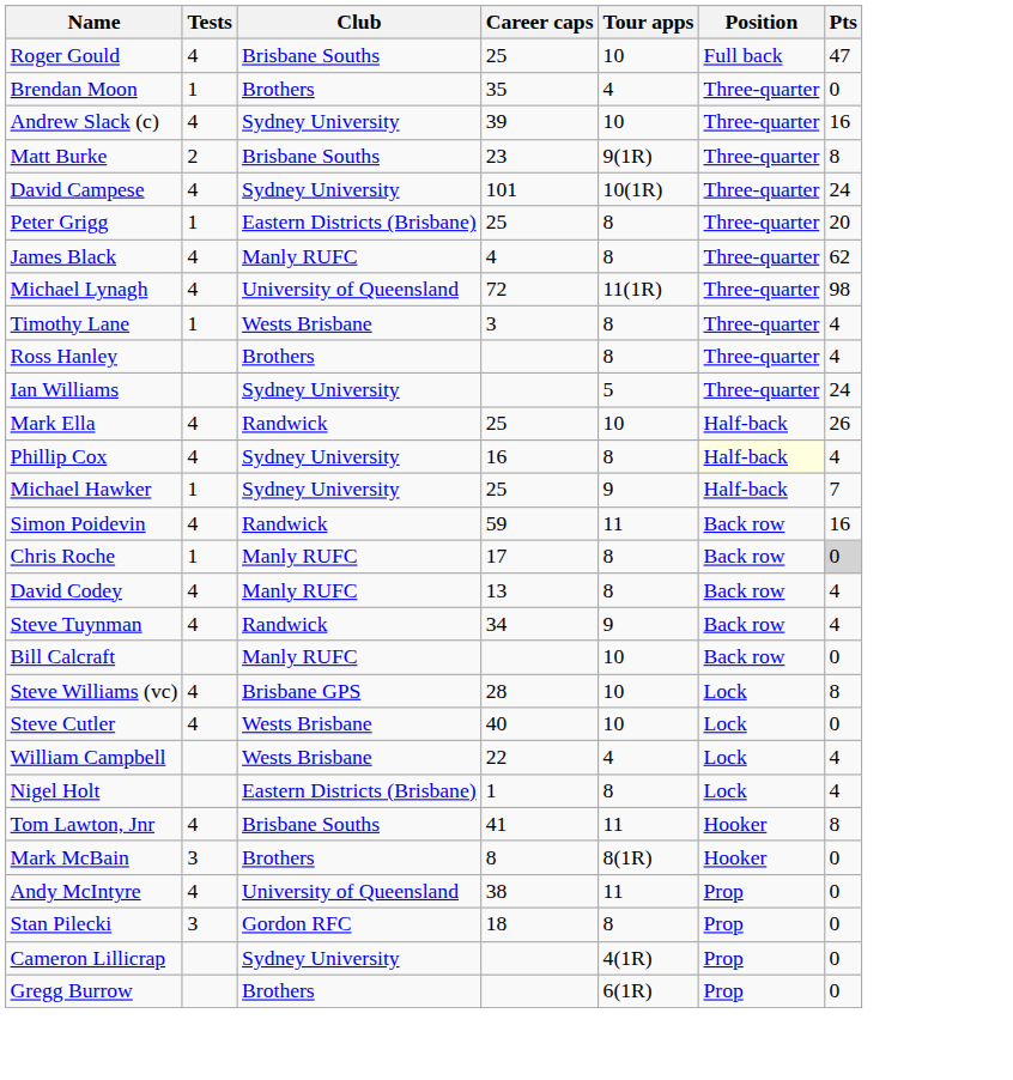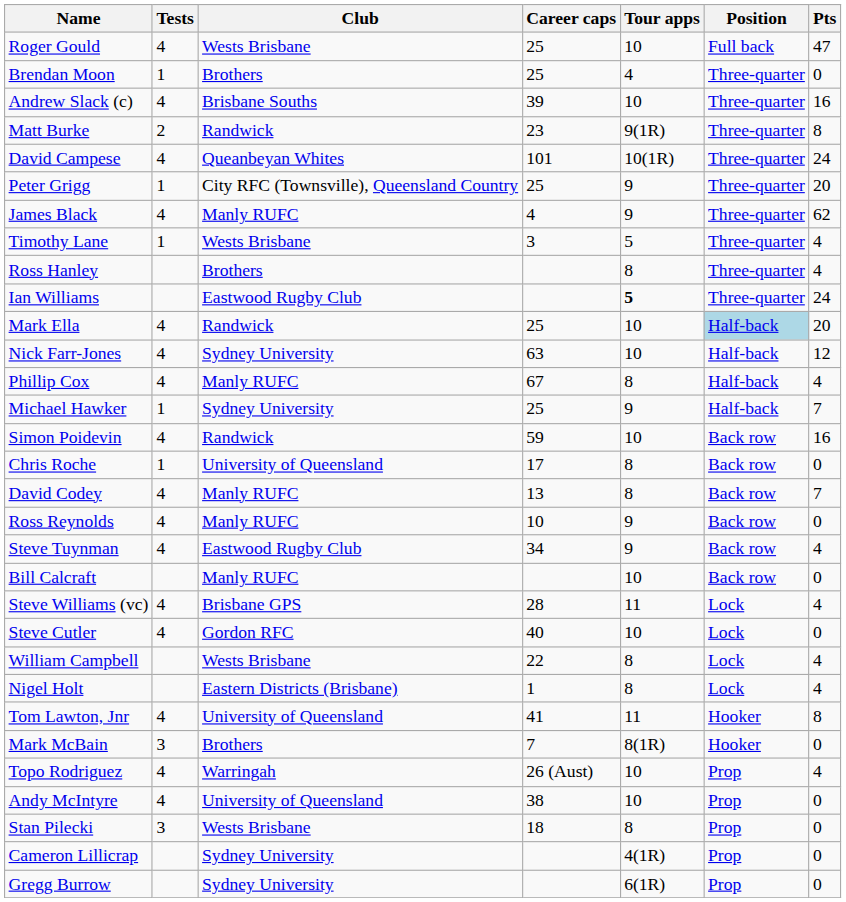Roger Gould | Club: Brisbane Souths -> Wests Brisbane
Brendan Moon | Career caps: 35 -> 25
Andrew Slack (c) | Club: Sydney University -> Brisbane Souths
Matt Burke | Club: Brisbane Souths -> Randwick
David Campese | Club: Sydney University -> Queanbeyan Whites
Peter Grigg | Club: Eastern Districts (Brisbane) -> City RFC (Townsville), Queensland Country
Peter Grigg | Tour apps: 8 -> 9
James Black | Tour apps: 8 -> 9
- row: Michael Lynagh | 4 | University of Queensland | 72 | 11(1R) | Three-quarter | 98
Timothy Lane | Tour apps: 8 -> 5
Ian Williams | Club: Sydney University -> Eastwood Rugby Club
Ian Williams | Tour apps: normal -> bold
Mark Ella | Position: no background -> lightblue background
Mark Ella | Pts: 26 -> 20
+ row: Nick Farr-Jones | 4 | Sydney University | 63 | 10 | Half-back | 12
Phillip Cox | Club: Sydney University -> Manly RUFC
Phillip Cox | Career caps: 16 -> 67
Phillip Cox | Position: lightyellow background -> no background
Simon Poidevin | Tour apps: 11 -> 10
Chris Roche | Club: Manly RUFC -> University of Queensland
Chris Roche | Pts: lightgrey background -> no background
David Codey | Pts: 4 -> 7
+ row: Ross Reynolds | 4 | Manly RUFC | 10 | 9 | Back row | 0
Steve Tuynman | Club: Randwick -> Eastwood Rugby Club
Steve Williams (vc) | Tour apps: 10 -> 11
Steve Williams (vc) | Pts: 8 -> 4
Steve Cutler | Club: Wests Brisbane -> Gordon RFC
William Campbell | Tour apps: 4 -> 8
Tom Lawton, Jnr | Club: Brisbane Souths -> University of Queensland
Mark McBain | Career caps: 8 -> 7
+ row: Topo Rodriguez | 4 | Warringah | 26 (Aust) | 10 | Prop | 4
Andy McIntyre | Tour apps: 11 -> 10
Stan Pilecki | Club: Gordon RFC -> Wests Brisbane
Gregg Burrow | Club: Brothers -> Sydney University
